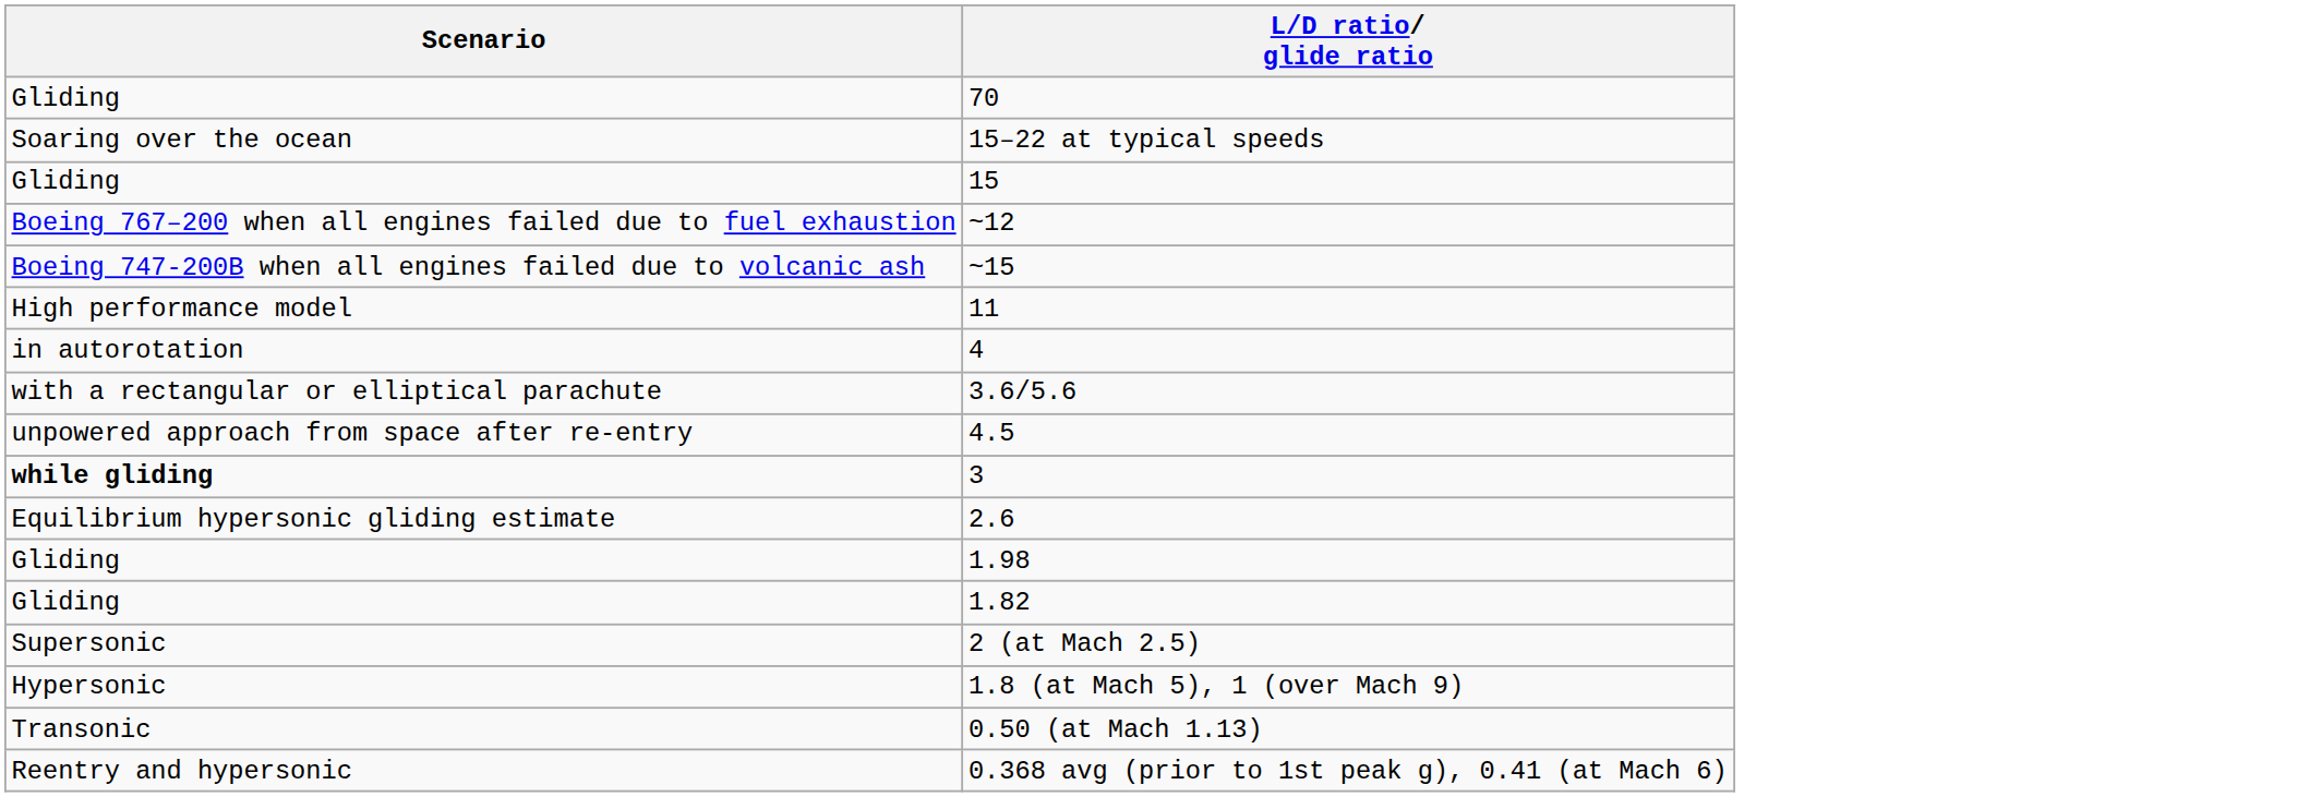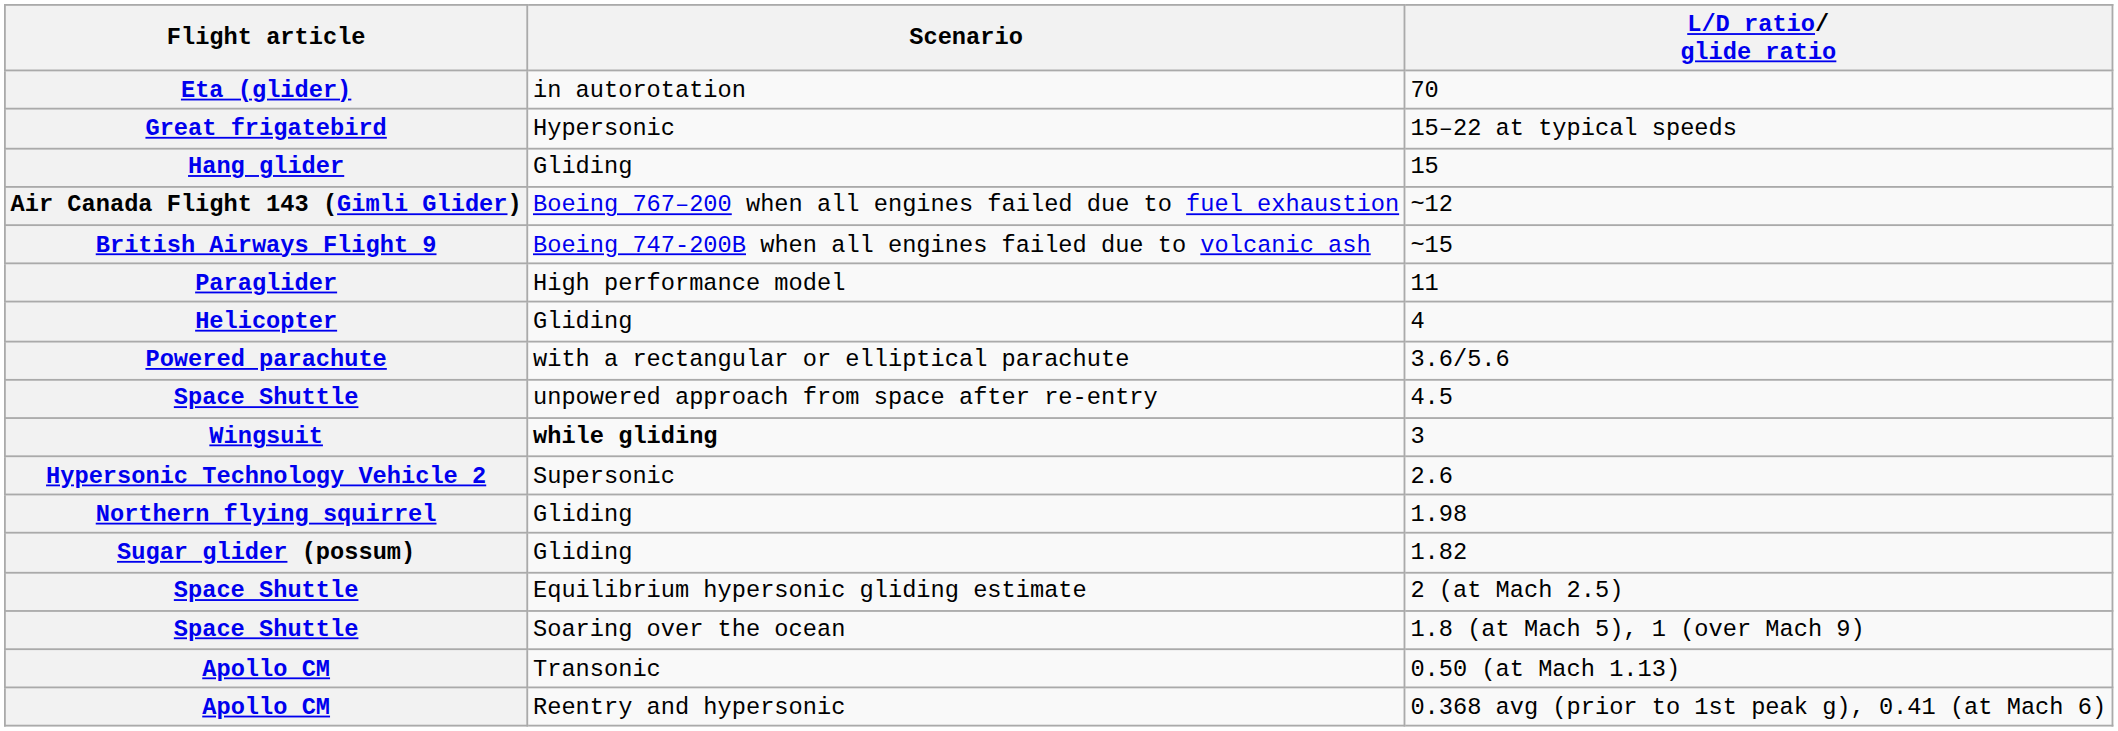+ column: Flight article | Eta (glider) | Great frigatebird | Hang glider | Air Canada Flight 143 (Gimli Glider) | British Airways Flight 9 | Paraglider | Helicopter | Powered parachute | Space Shuttle | Wingsuit | Hypersonic Technology Vehicle 2 | Northern flying squirrel | Sugar glider (possum) | Space Shuttle | Space Shuttle | Apollo CM | Apollo CM
70 | Scenario: Gliding -> in autorotation
15–22 at typical speeds | Scenario: Soaring over the ocean -> Hypersonic
4 | Scenario: in autorotation -> Gliding
2.6 | Scenario: Equilibrium hypersonic gliding estimate -> Supersonic
2 (at Mach 2.5) | Scenario: Supersonic -> Equilibrium hypersonic gliding estimate
1.8 (at Mach 5), 1 (over Mach 9) | Scenario: Hypersonic -> Soaring over the ocean
